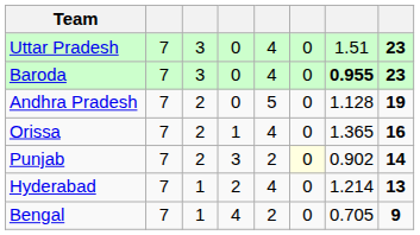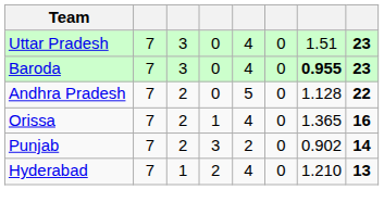Andhra Pradesh | column 8: 19 -> 22
Punjab | column 6: lightyellow background -> no background
Hyderabad | column 7: 1.214 -> 1.210
- row: Bengal | 7 | 1 | 4 | 2 | 0 | 0.705 | 9
